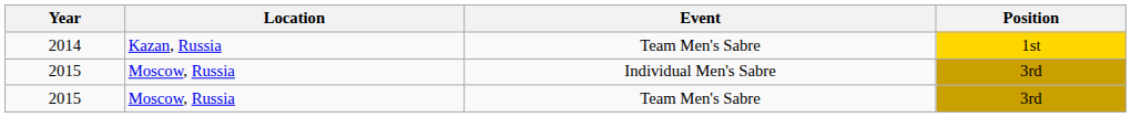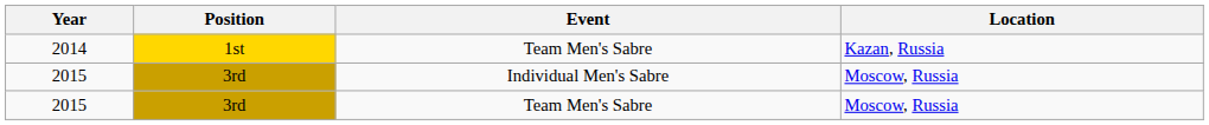columns swapped: Location <-> Position
